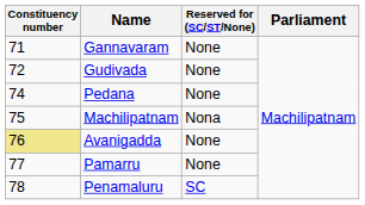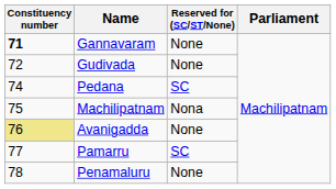Gannavaram | Constituency number: normal -> bold
Pedana | Reserved for (SC/ST/None): None -> SC
Pamarru | Reserved for (SC/ST/None): None -> SC
Penamaluru | Reserved for (SC/ST/None): SC -> None
